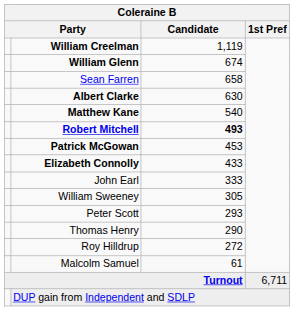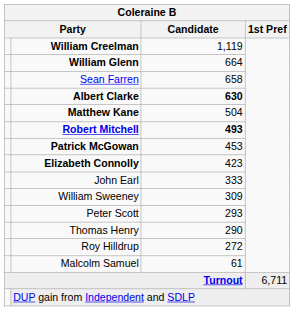William Glenn | Candidate: 674 -> 664
Albert Clarke | Candidate: normal -> bold
Matthew Kane | Candidate: 540 -> 504
Elizabeth Connolly | Candidate: 433 -> 423
William Sweeney | Candidate: 305 -> 309
